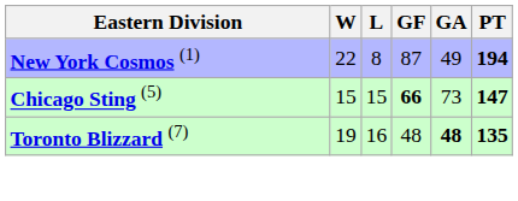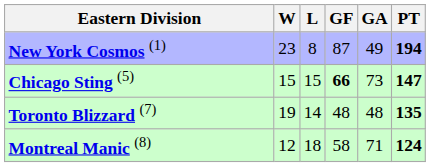New York Cosmos (1) | W: 22 -> 23
Toronto Blizzard (7) | L: 16 -> 14
Toronto Blizzard (7) | GA: bold -> normal
+ row: Montreal Manic (8) | 12 | 18 | 58 | 71 | 124
